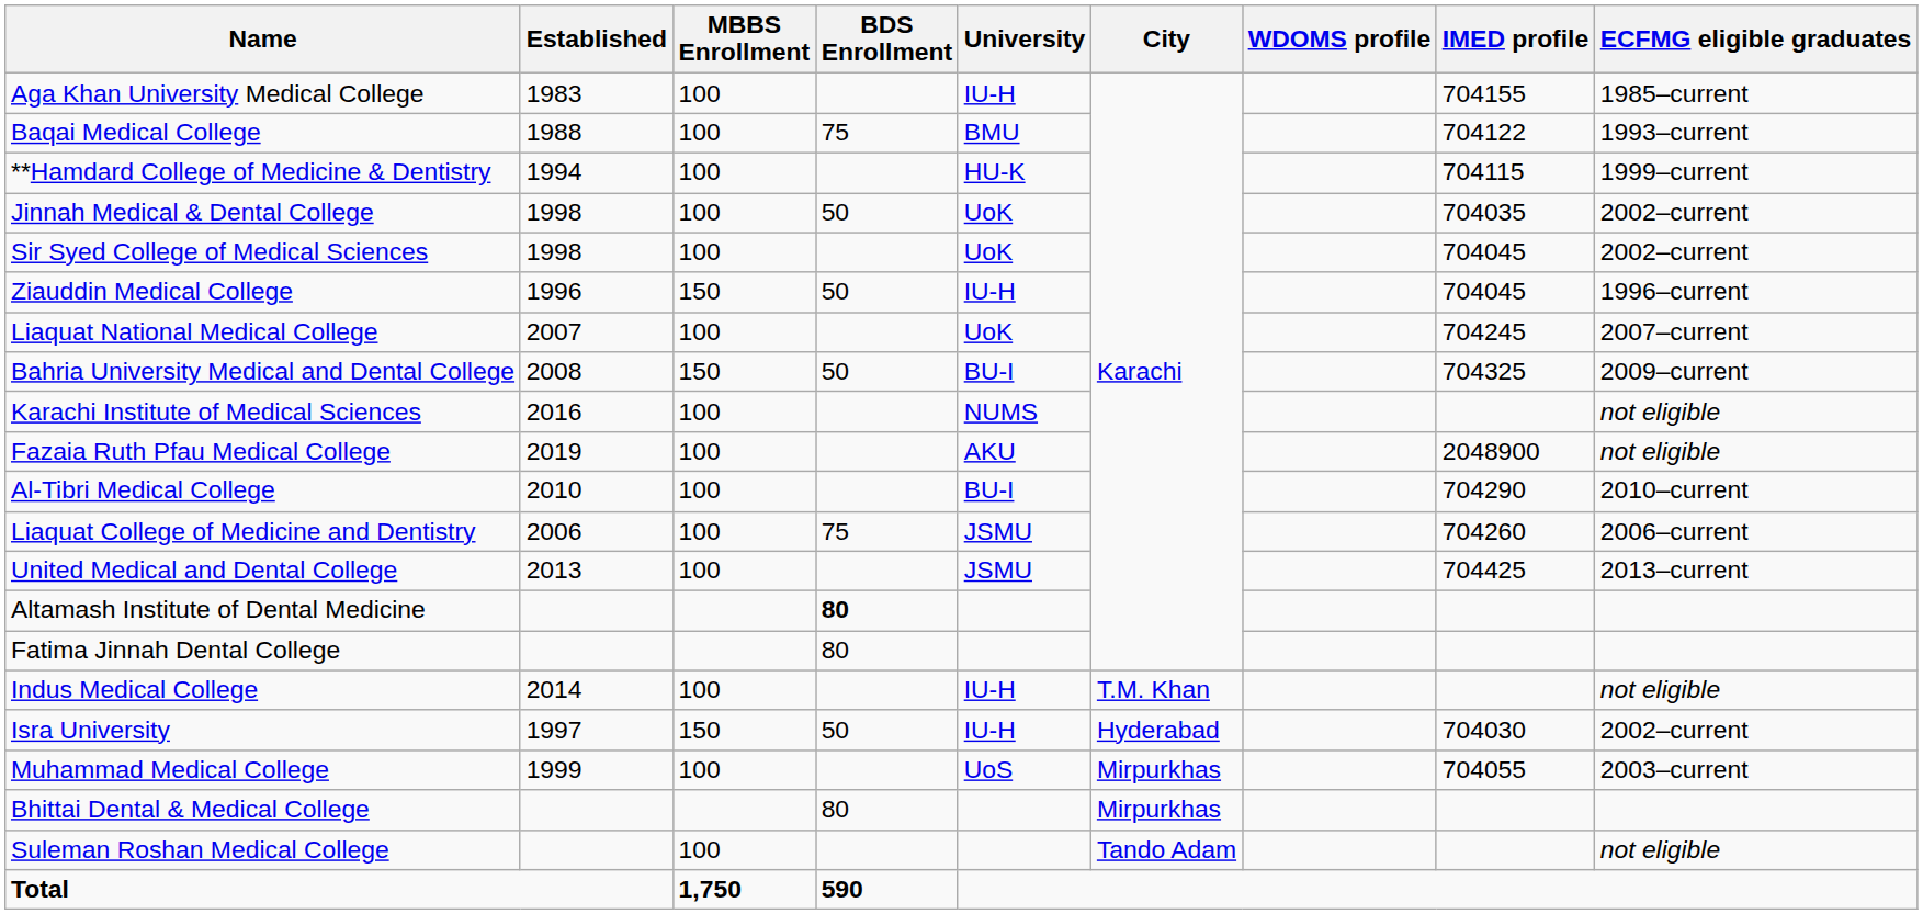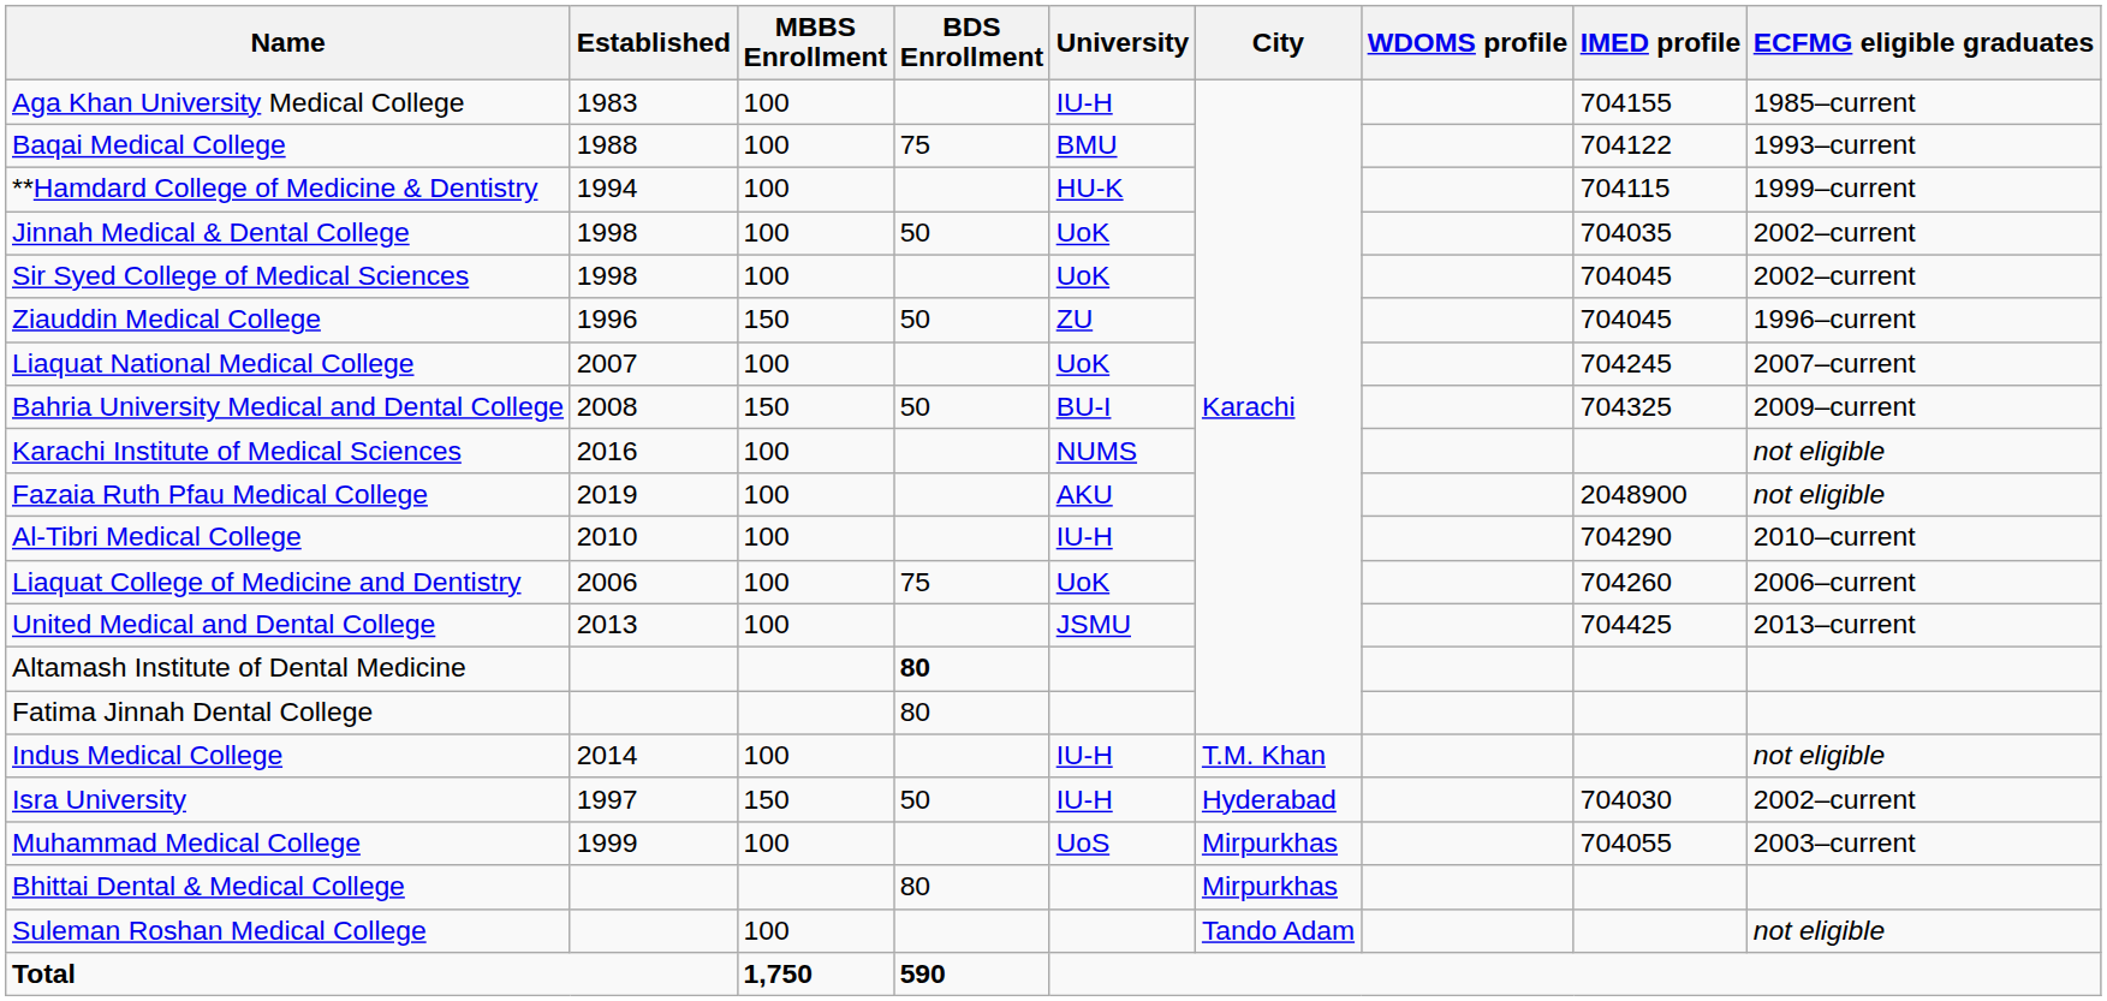Ziauddin Medical College | University: IU-H -> ZU
Al-Tibri Medical College | University: BU-I -> IU-H
Liaquat College of Medicine and Dentistry | University: JSMU -> UoK
